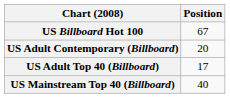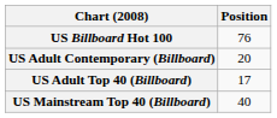US Billboard Hot 100 | Position: 67 -> 76
